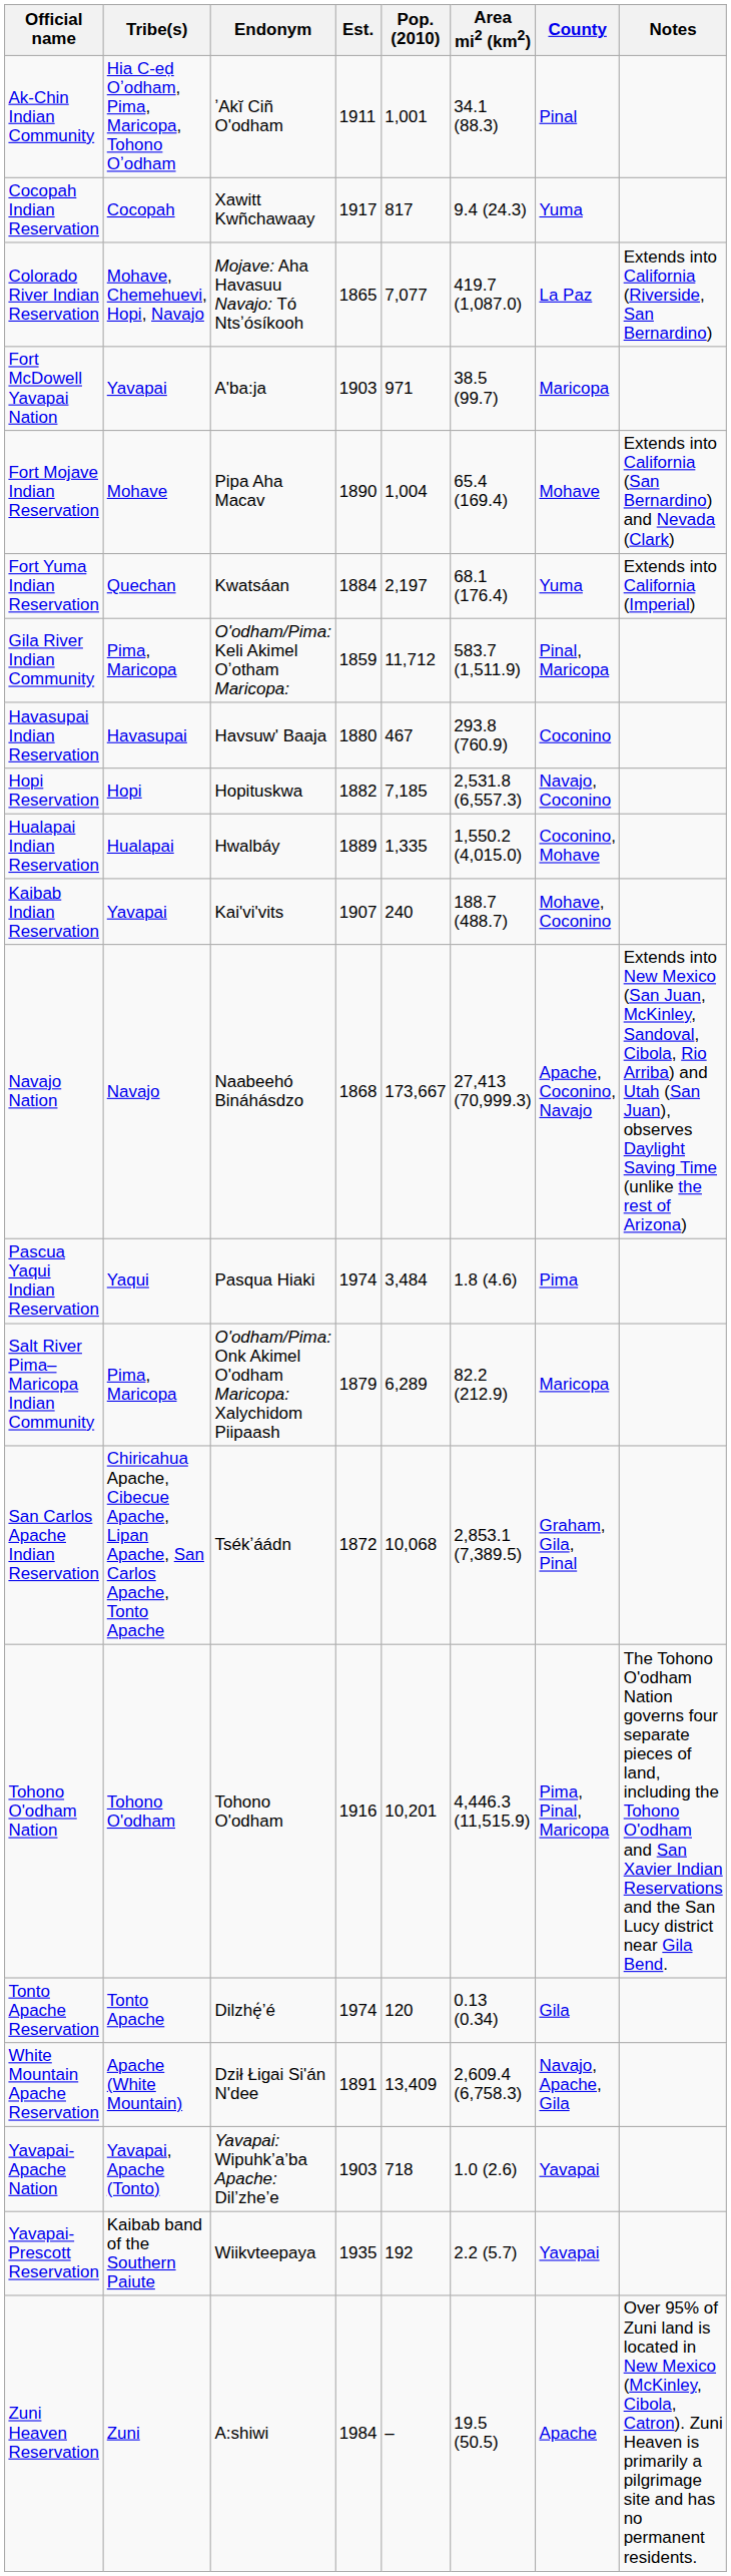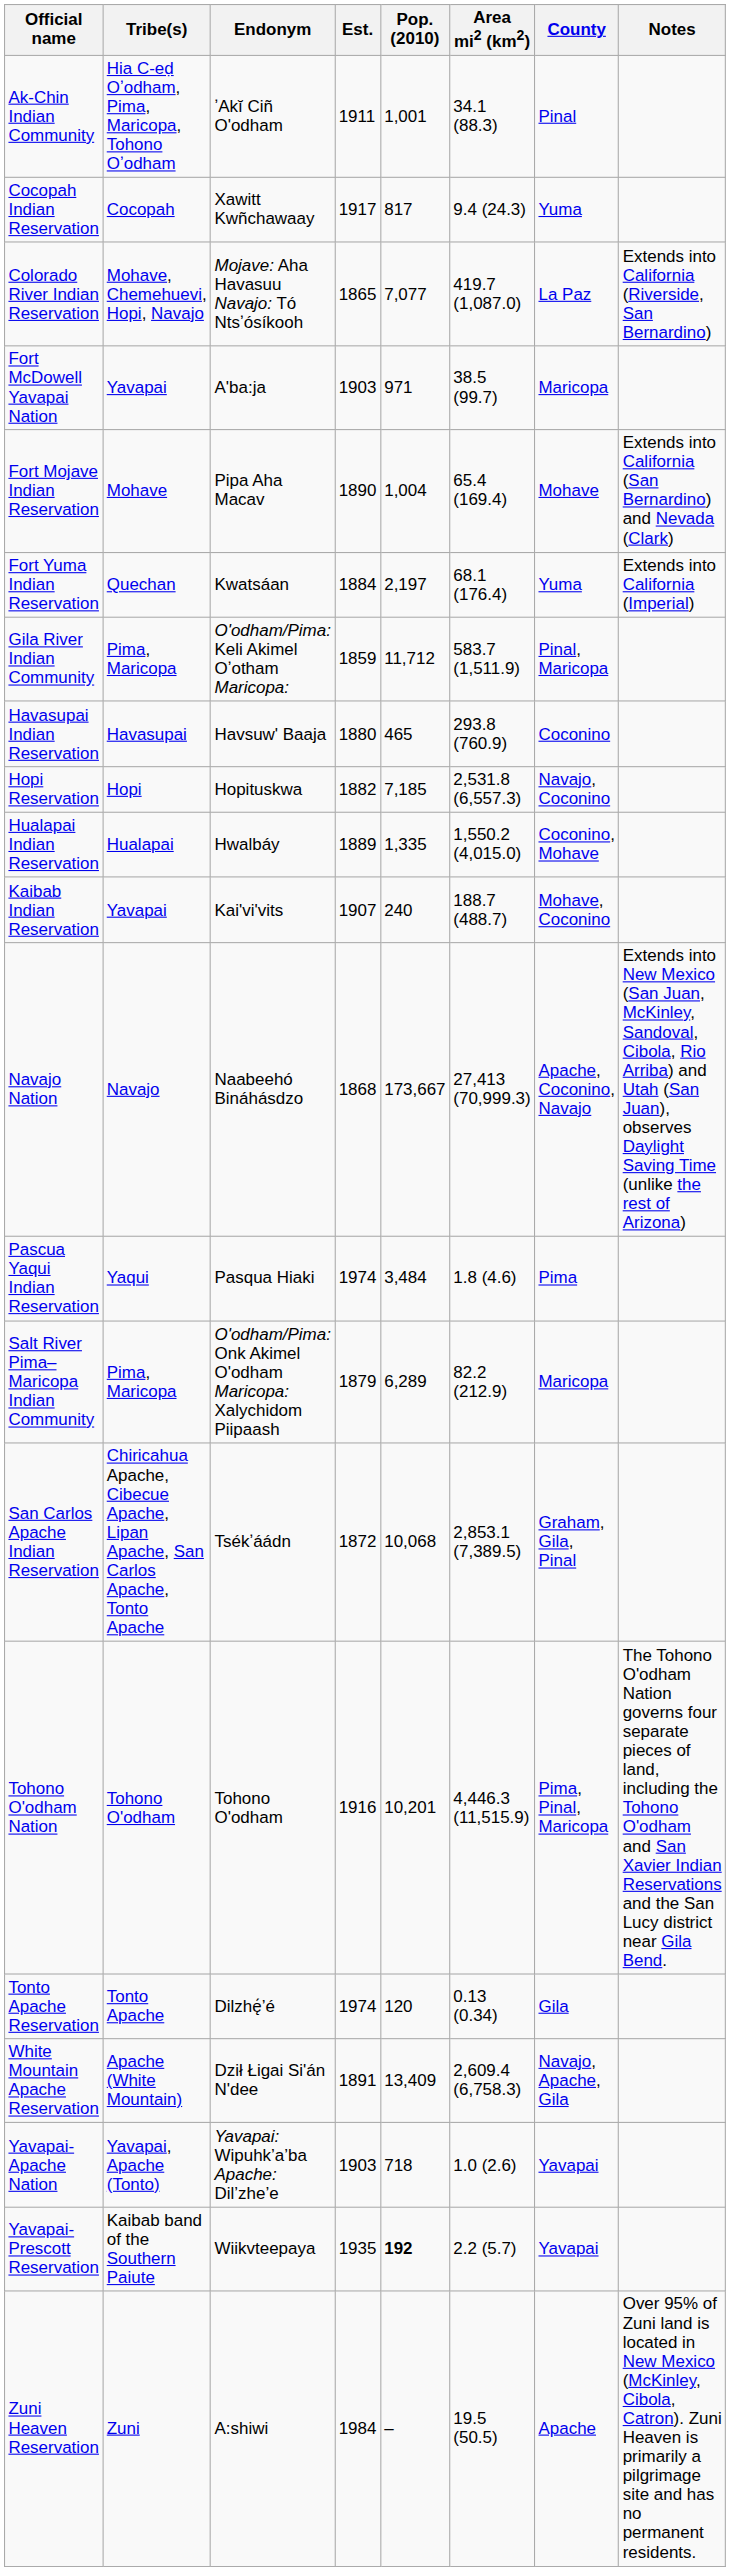Havasupai Indian Reservation | Pop. (2010): 467 -> 465
Yavapai-Prescott Reservation | Pop. (2010): normal -> bold
